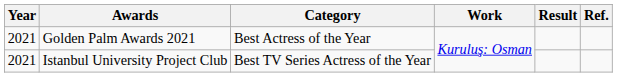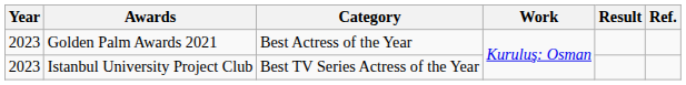Golden Palm Awards 2021 | Year: 2021 -> 2023
Istanbul University Project Club | Year: 2021 -> 2023
